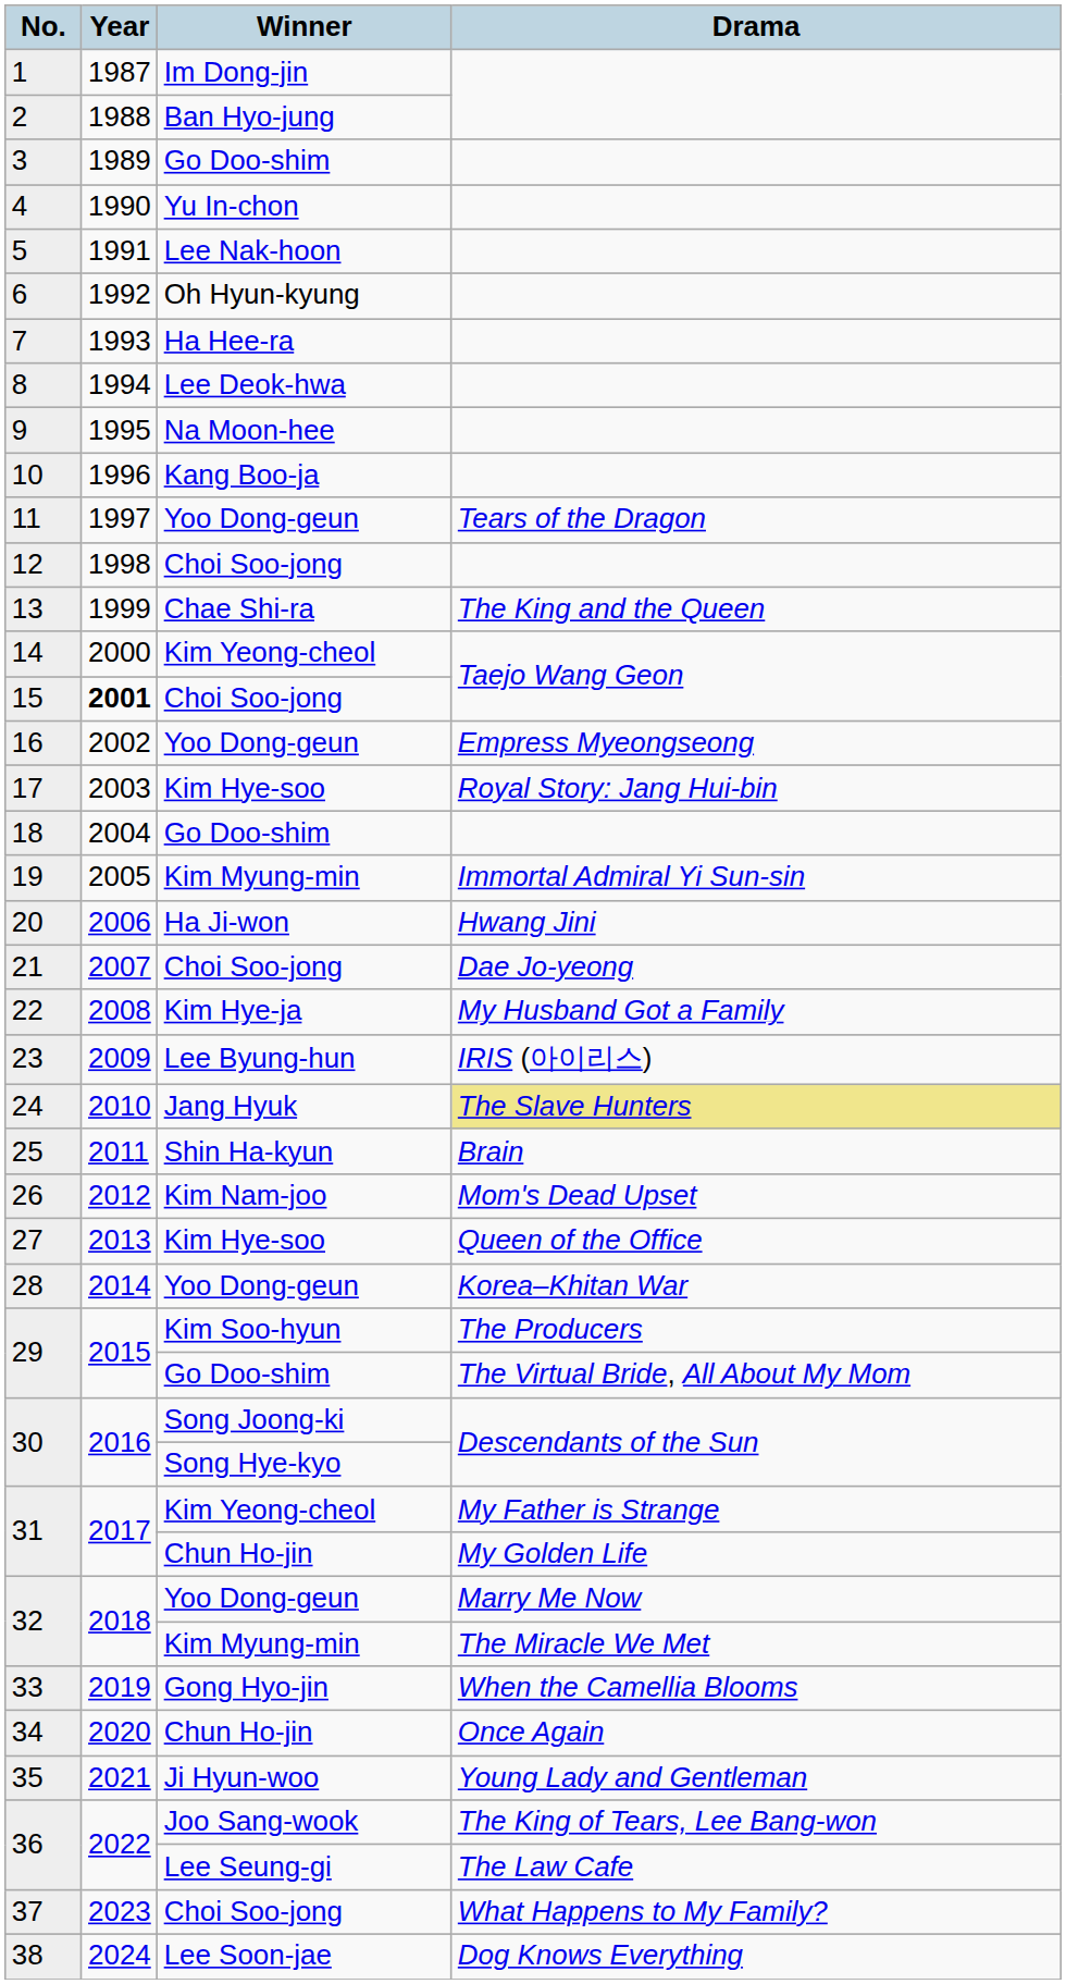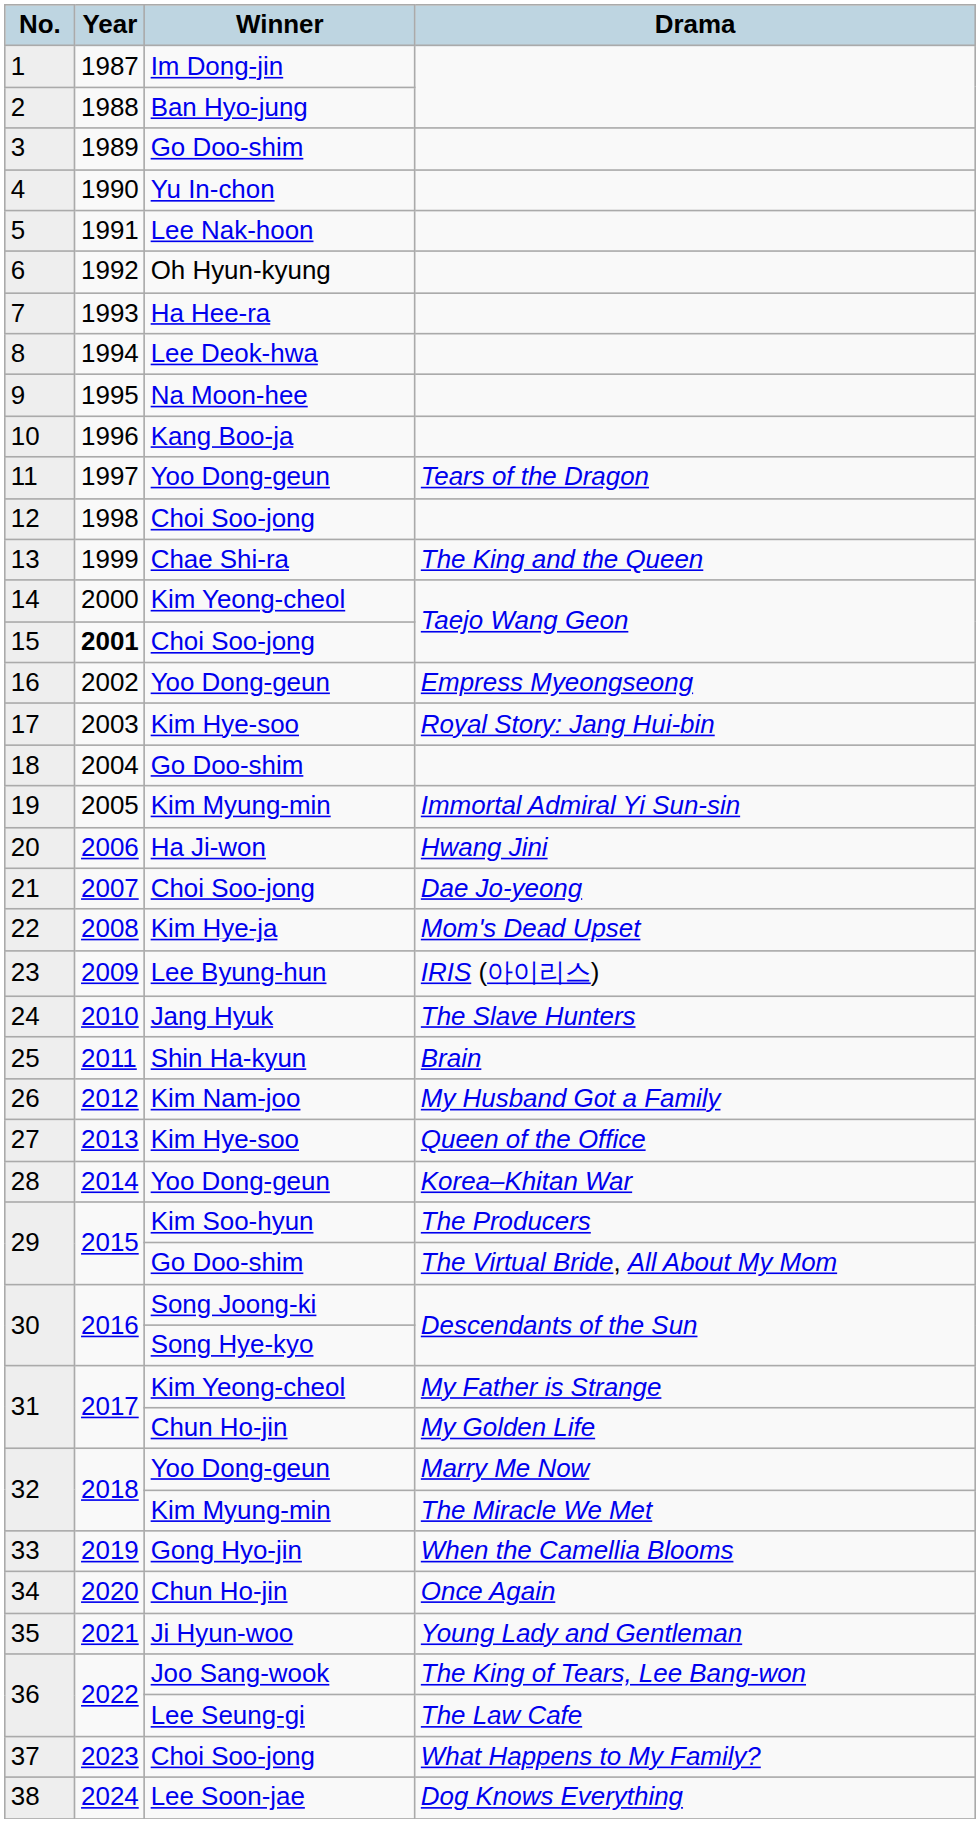22 | Drama: My Husband Got a Family -> Mom's Dead Upset
24 | Drama: khaki background -> no background
26 | Drama: Mom's Dead Upset -> My Husband Got a Family
